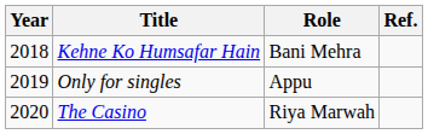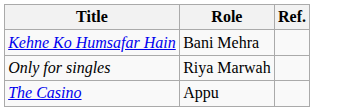- column: Year | 2018 | 2019 | 2020
Only for singles | Role: Appu -> Riya Marwah
The Casino | Role: Riya Marwah -> Appu
